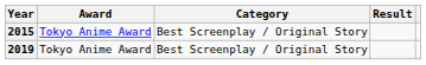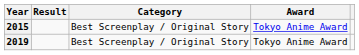columns swapped: Award <-> Result
